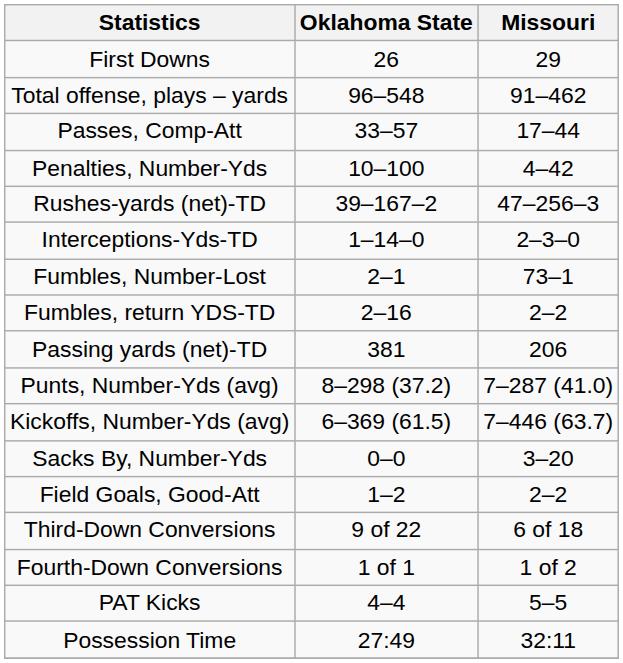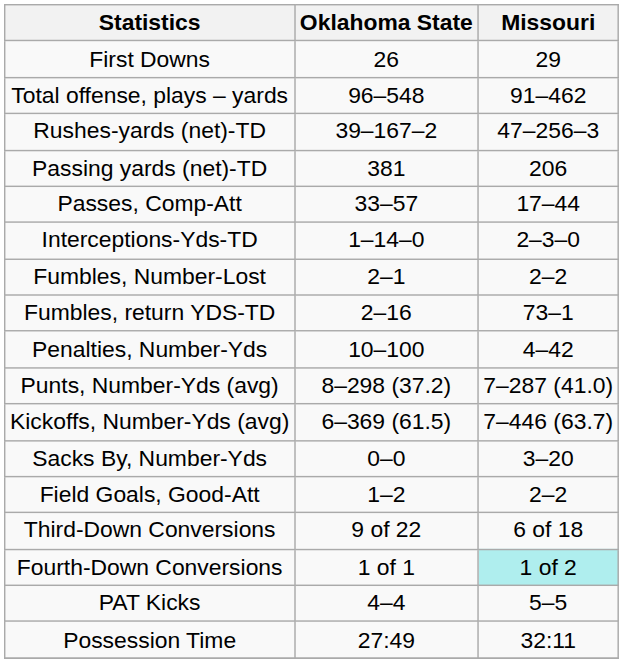rows swapped: Rushes-yards (net)-TD <-> Passes, Comp-Att
rows swapped: Passing yards (net)-TD <-> Penalties, Number-Yds
Fumbles, Number-Lost | Missouri: 73–1 -> 2–2
Fumbles, return YDS-TD | Missouri: 2–2 -> 73–1
Fourth-Down Conversions | Missouri: no background -> paleturquoise background
